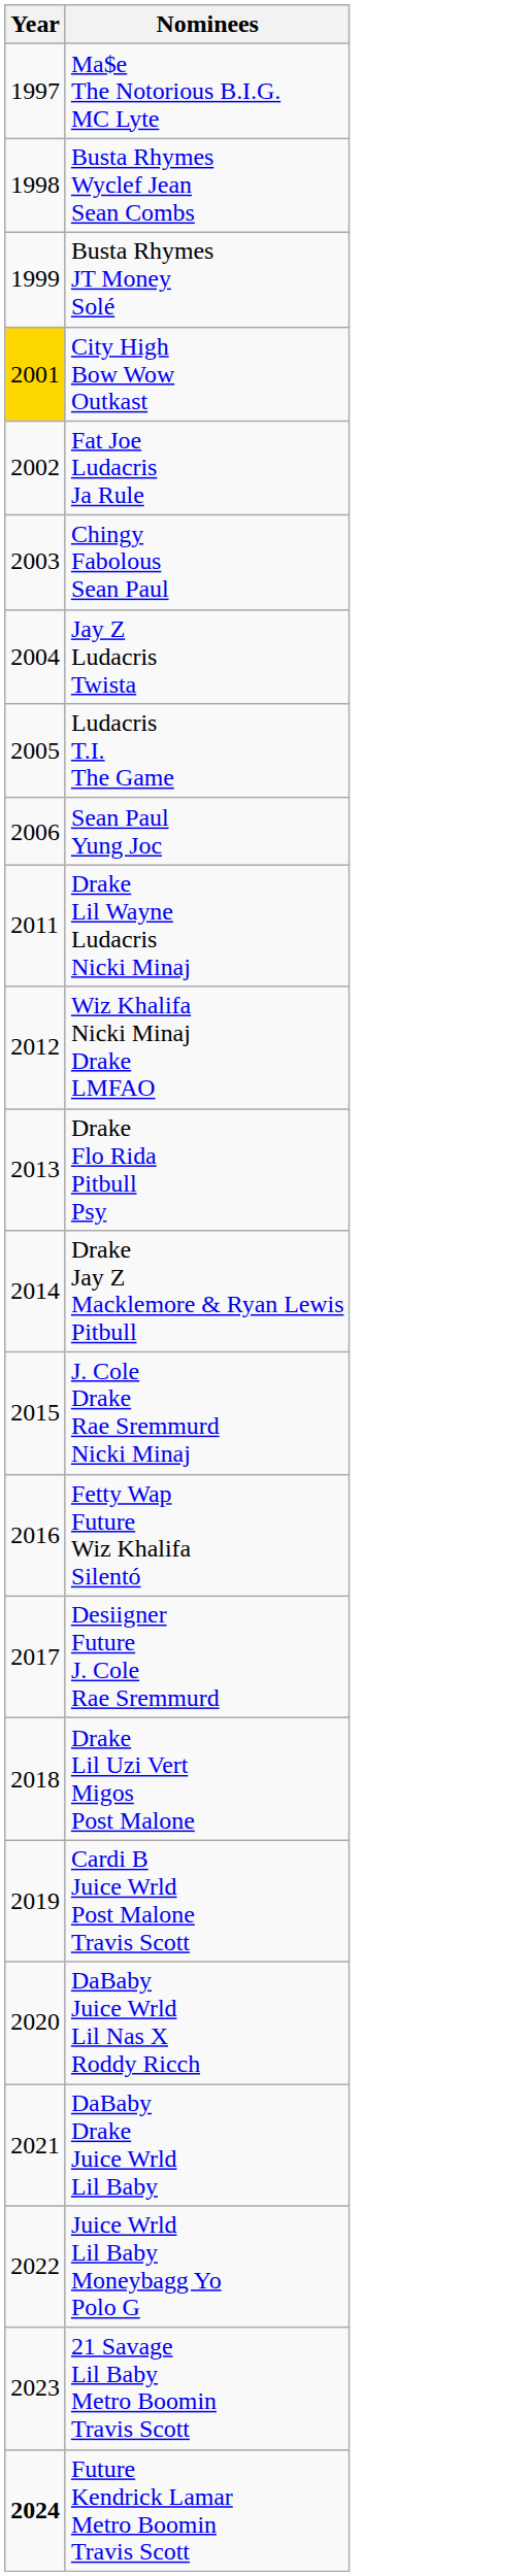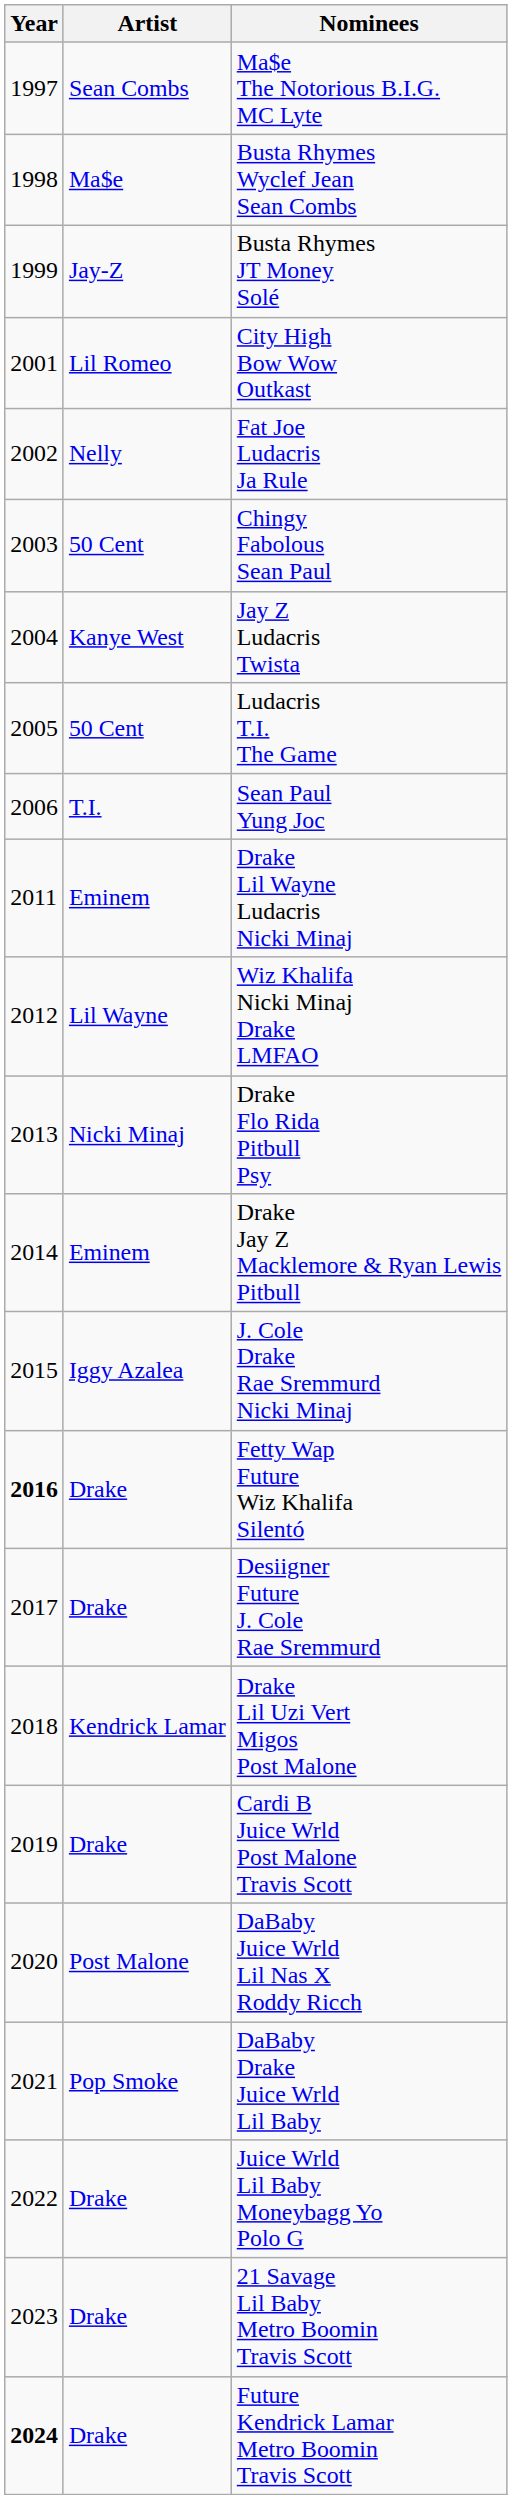+ column: Artist | Sean Combs | Ma$e | Jay-Z | Lil Romeo | Nelly | 50 Cent | Kanye West | 50 Cent | T.I. | Eminem | Lil Wayne | Nicki Minaj | Eminem | Iggy Azalea | Drake | Drake | Kendrick Lamar | Drake | Post Malone | Pop Smoke | Drake | Drake | Drake
City High Bow Wow Outkast | Year: gold background -> no background
Fetty Wap Future Wiz Khalifa Silentó | Year: normal -> bold
